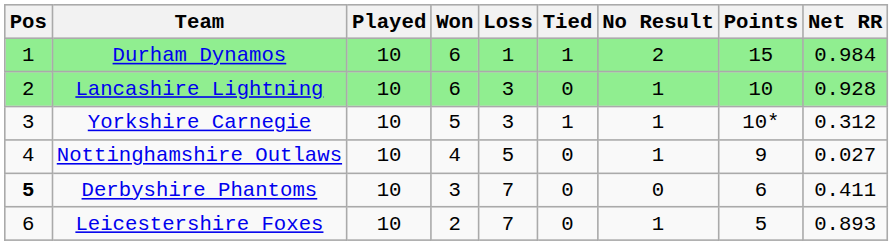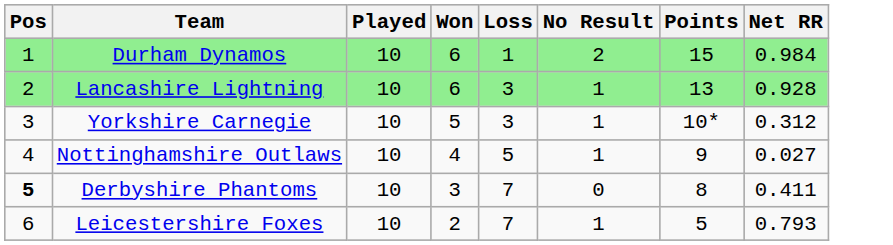- column: Tied | 1 | 0 | 1 | 0 | 0 | 0
Lancashire Lightning | Points: 10 -> 13
Derbyshire Phantoms | Points: 6 -> 8
Leicestershire Foxes | Net RR: 0.893 -> 0.793
